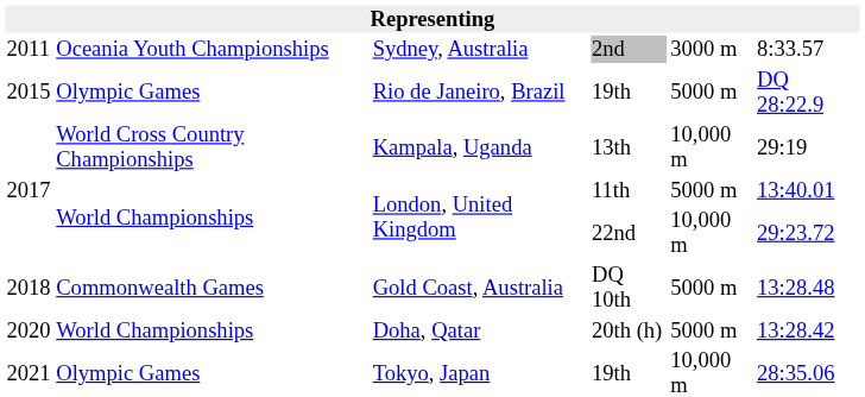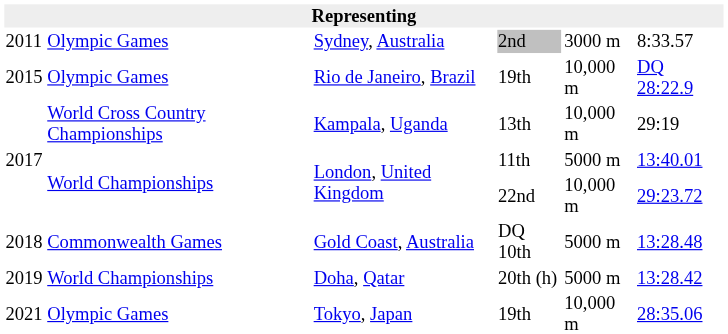Sydney, Australia | column 2: Oceania Youth Championships -> Olympic Games
Rio de Janeiro, Brazil | column 5: 5000 m -> 10,000 m
Doha, Qatar | column 1: 2020 -> 2019
